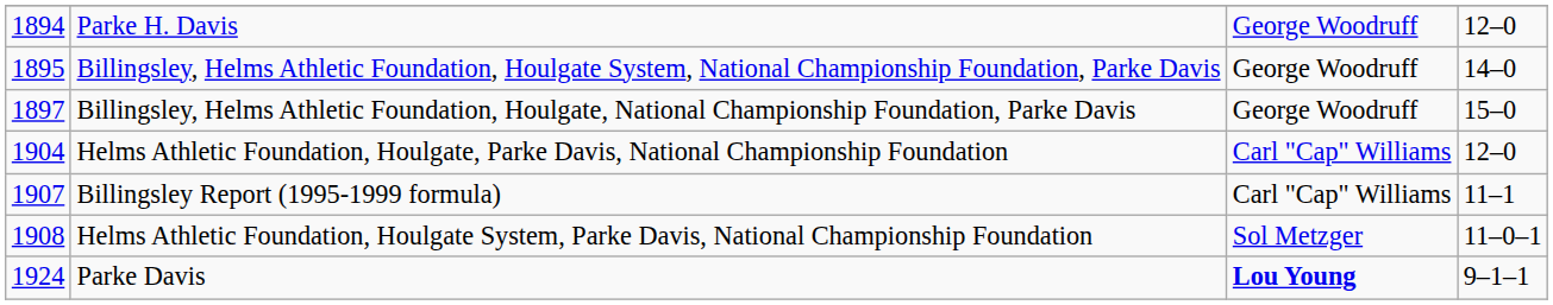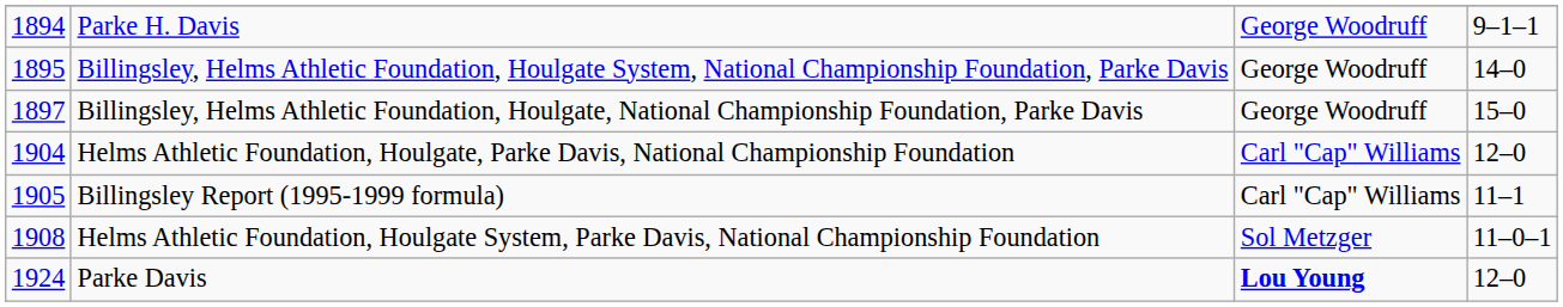Parke H. Davis | column 4: 12–0 -> 9–1–1
Billingsley Report (1995-1999 formula) | column 1: 1907 -> 1905
Parke Davis | column 4: 9–1–1 -> 12–0
